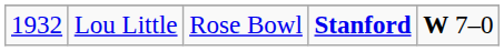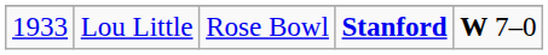Lou Little | column 1: 1932 -> 1933
